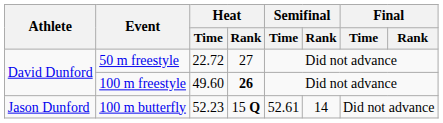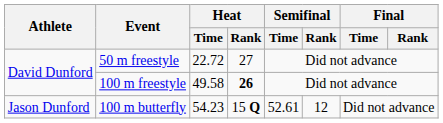100 m freestyle | Heat / Time: 49.60 -> 49.58
100 m butterfly | Heat / Time: 52.23 -> 54.23
100 m butterfly | Semifinal / Rank: 14 -> 12
